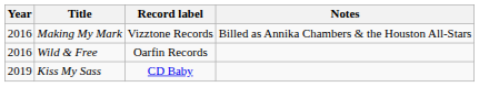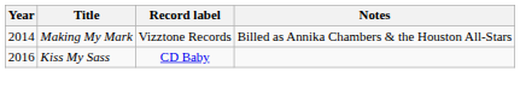Making My Mark | Year: 2016 -> 2014
- row: 2016 | Wild & Free | Oarfin Records
Kiss My Sass | Year: 2019 -> 2016
